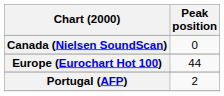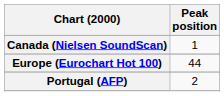Canada (Nielsen SoundScan) | Peak position: 0 -> 1
